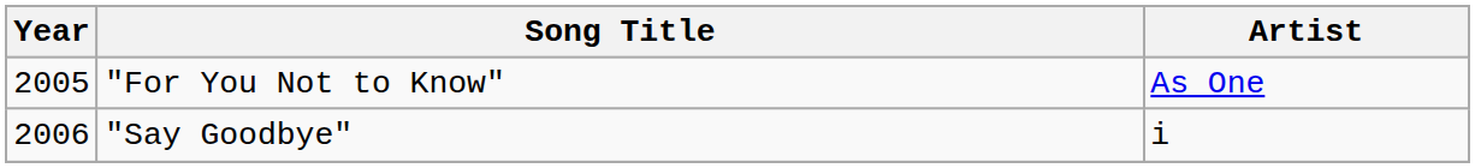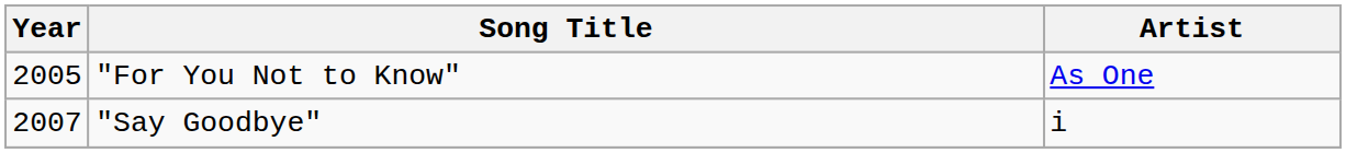"Say Goodbye" | Year: 2006 -> 2007
